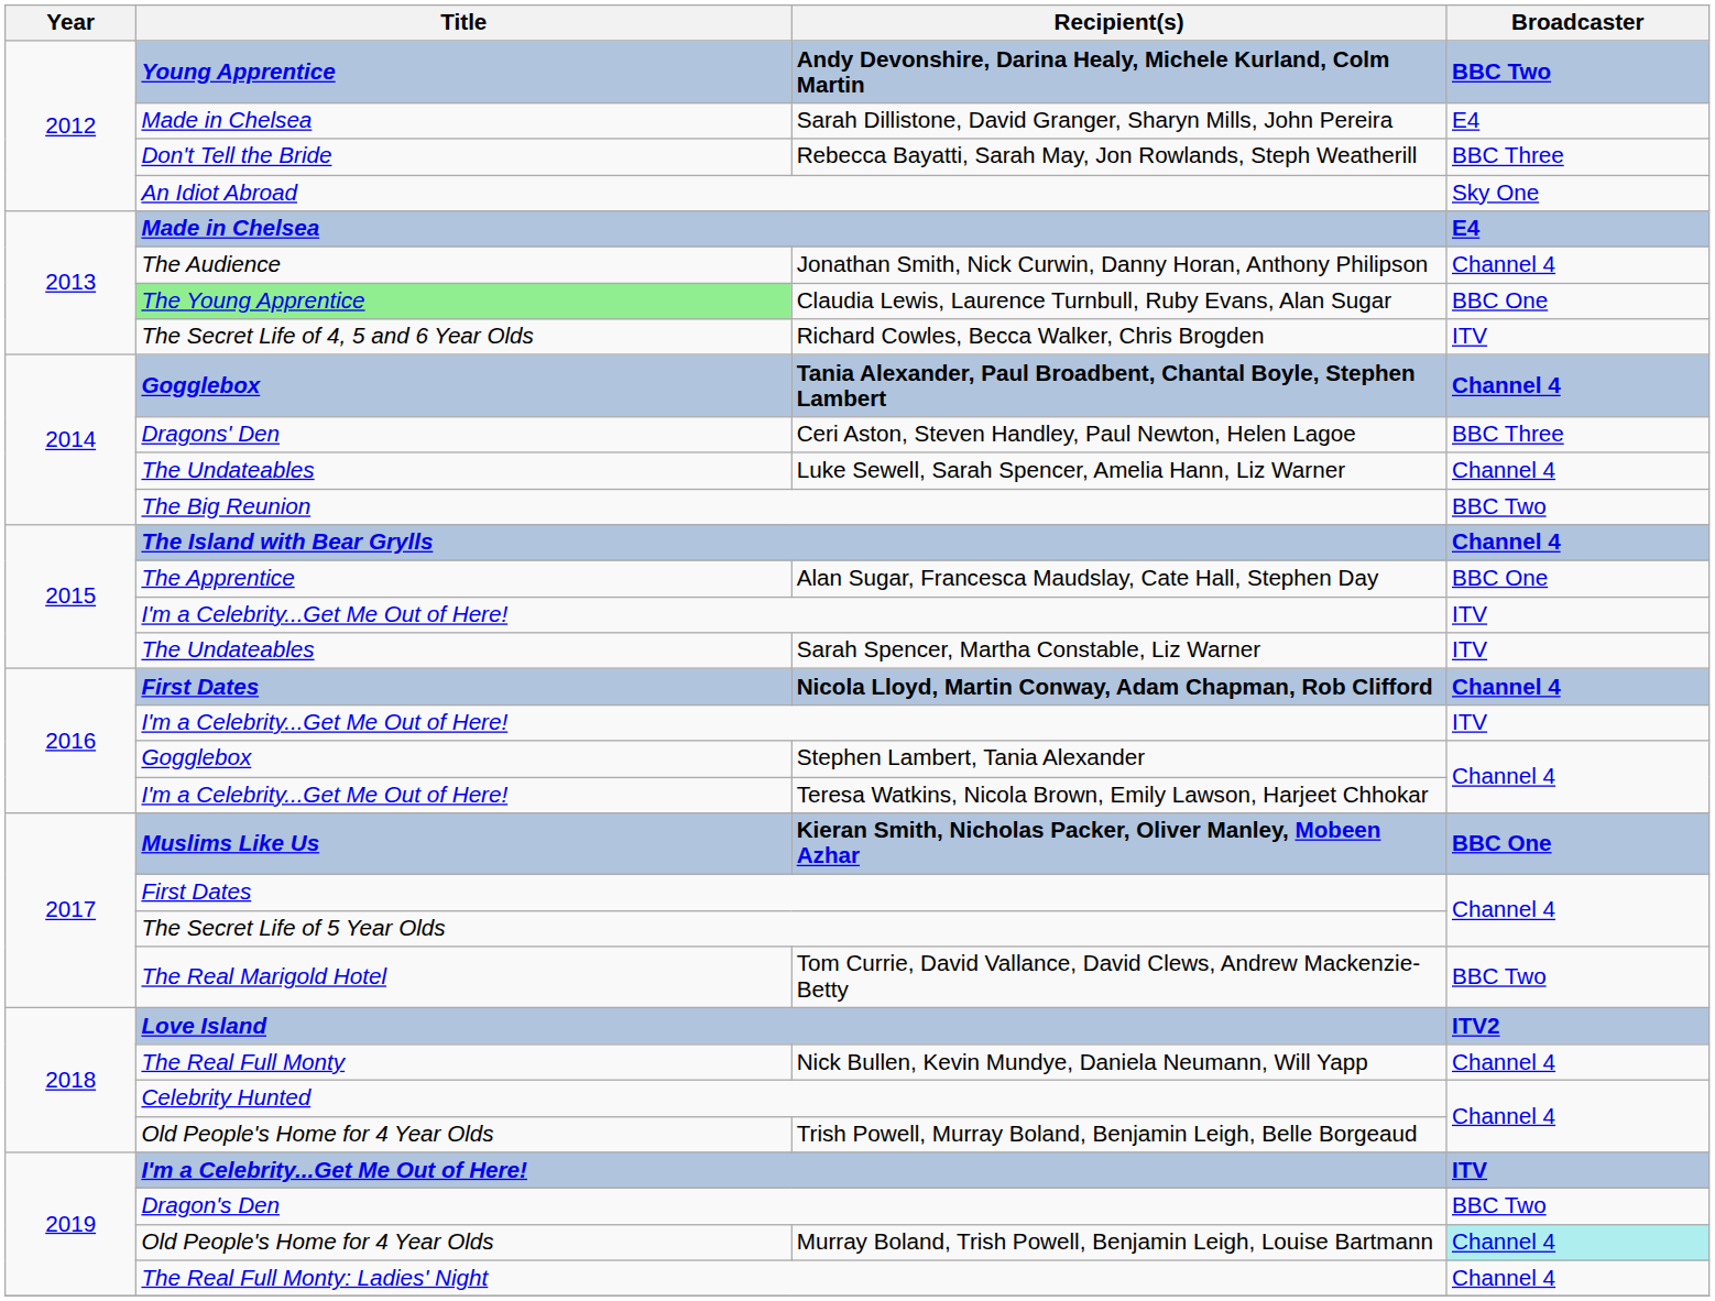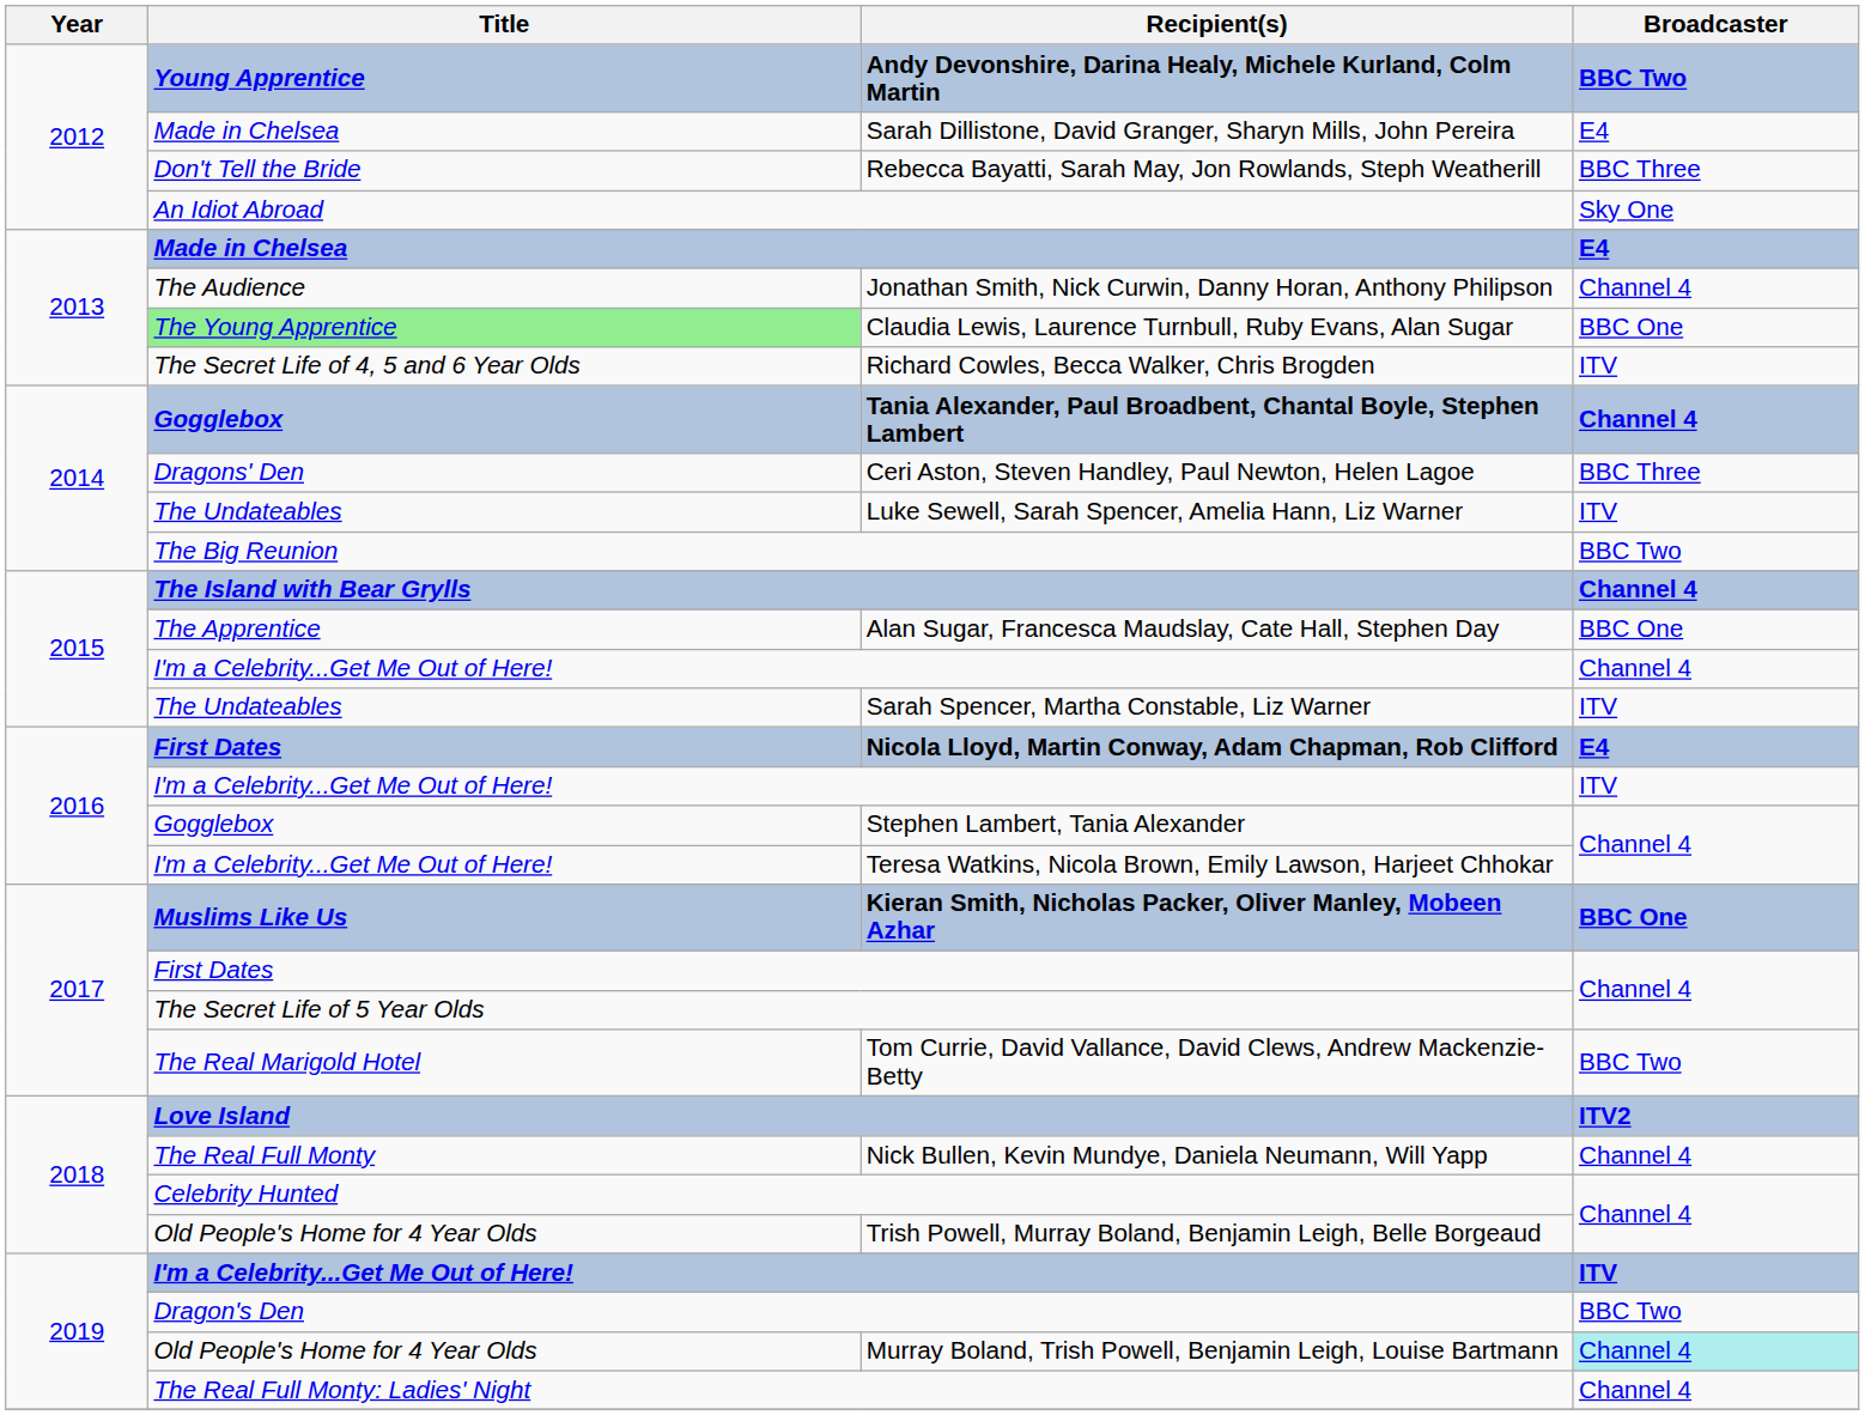Luke Sewell, Sarah Spencer, Amelia Hann, Liz Warner | Broadcaster: Channel 4 -> ITV
2015 / I'm a Celebrity...Get Me Out of Here! | Broadcaster: ITV -> Channel 4
Nicola Lloyd, Martin Conway, Adam Chapman, Rob Clifford | Broadcaster: Channel 4 -> E4
